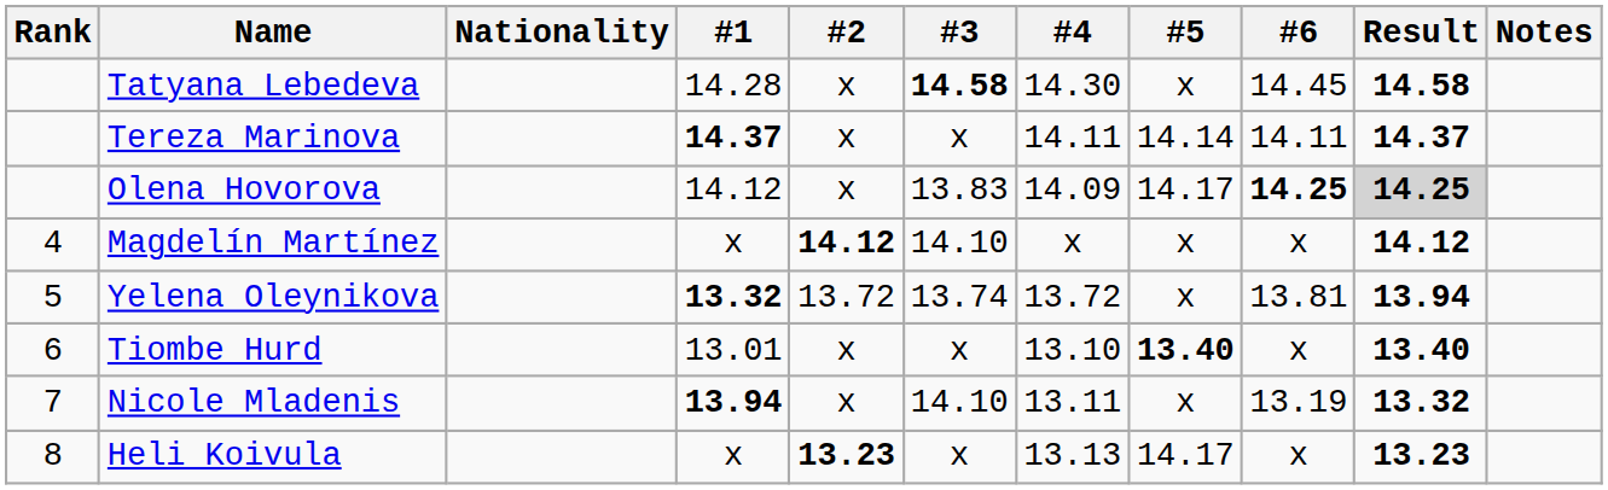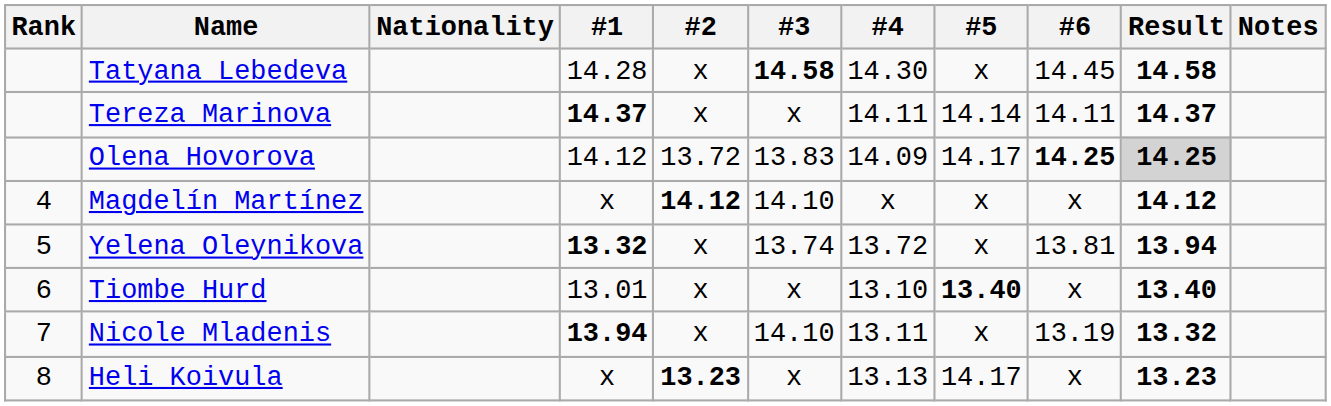Olena Hovorova | #2: x -> 13.72
Yelena Oleynikova | #2: 13.72 -> x
